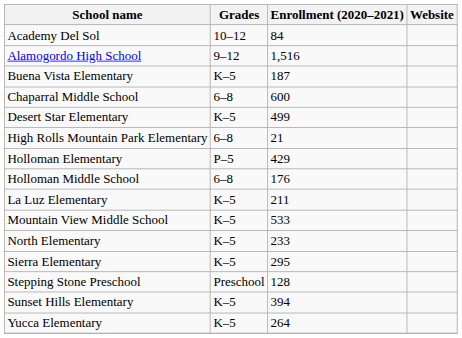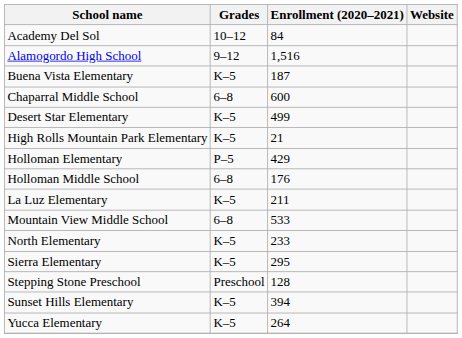High Rolls Mountain Park Elementary | Grades: 6–8 -> K–5
Mountain View Middle School | Grades: K–5 -> 6–8
